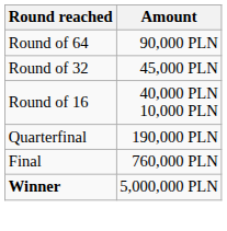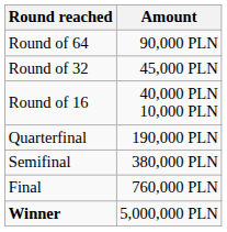+ row: Semifinal | 380,000 PLN
